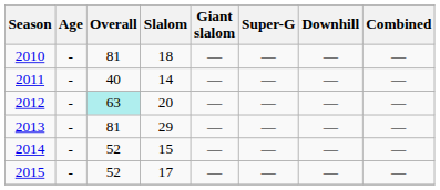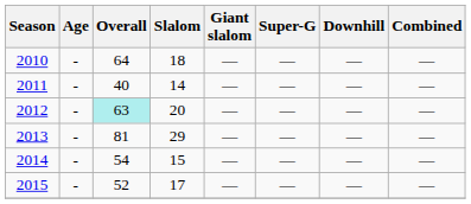2010 | Overall: 81 -> 64
2014 | Overall: 52 -> 54
